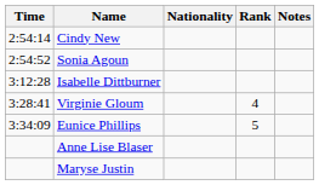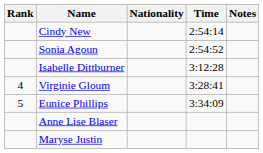columns swapped: Rank <-> Time
